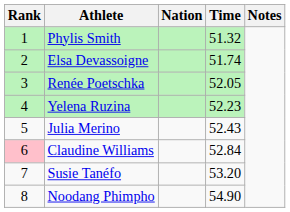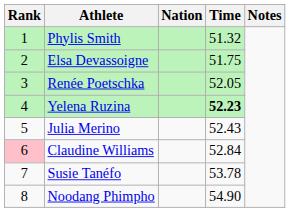Elsa Devassoigne | Time: 51.74 -> 51.75
Yelena Ruzina | Time: normal -> bold
Susie Tanéfo | Time: 53.20 -> 53.78
